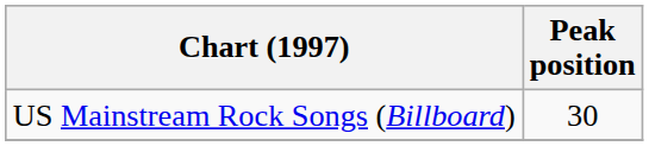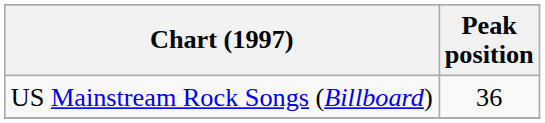US Mainstream Rock Songs (Billboard) | Peak position: 30 -> 36
